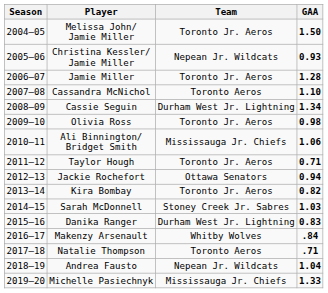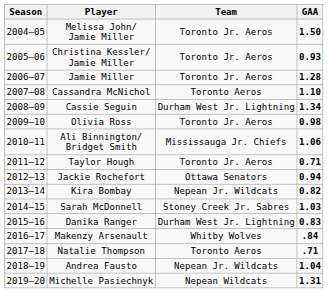Christina Kessler/ Jamie Miller | Team: Nepean Jr. Wildcats -> Toronto Jr. Aeros
Kira Bombay | Team: Toronto Jr. Aeros -> Nepean Jr. Wildcats
Michelle Pasiechnyk | Team: Mississauga Jr. Chiefs -> Nepean Wildcats
Michelle Pasiechnyk | GAA: 1.33 -> 1.31
